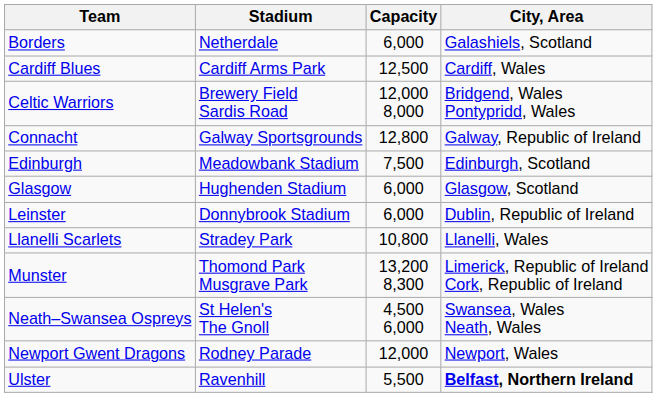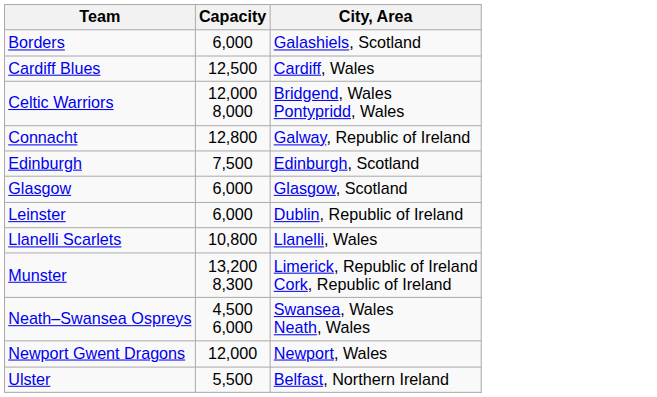- column: Stadium | Netherdale | Cardiff Arms Park | Brewery Field Sardis Road | Galway Sportsgrounds | Meadowbank Stadium | Hughenden Stadium | Donnybrook Stadium | Stradey Park | Thomond Park Musgrave Park | St Helen's The Gnoll | Rodney Parade | Ravenhill
Ulster | City, Area: bold -> normal
